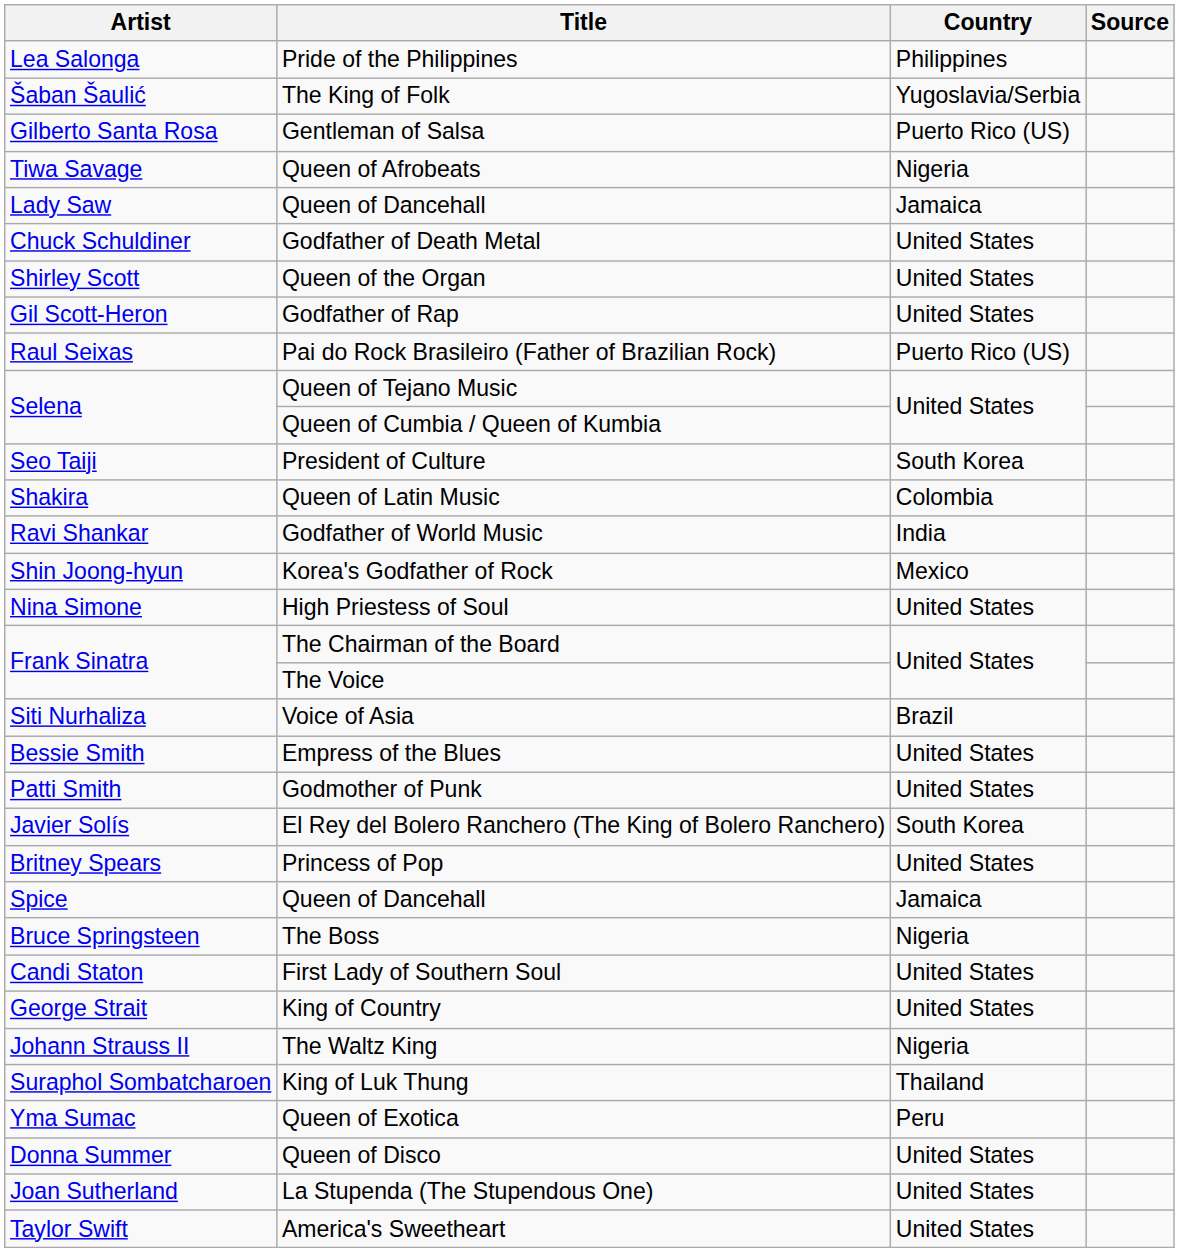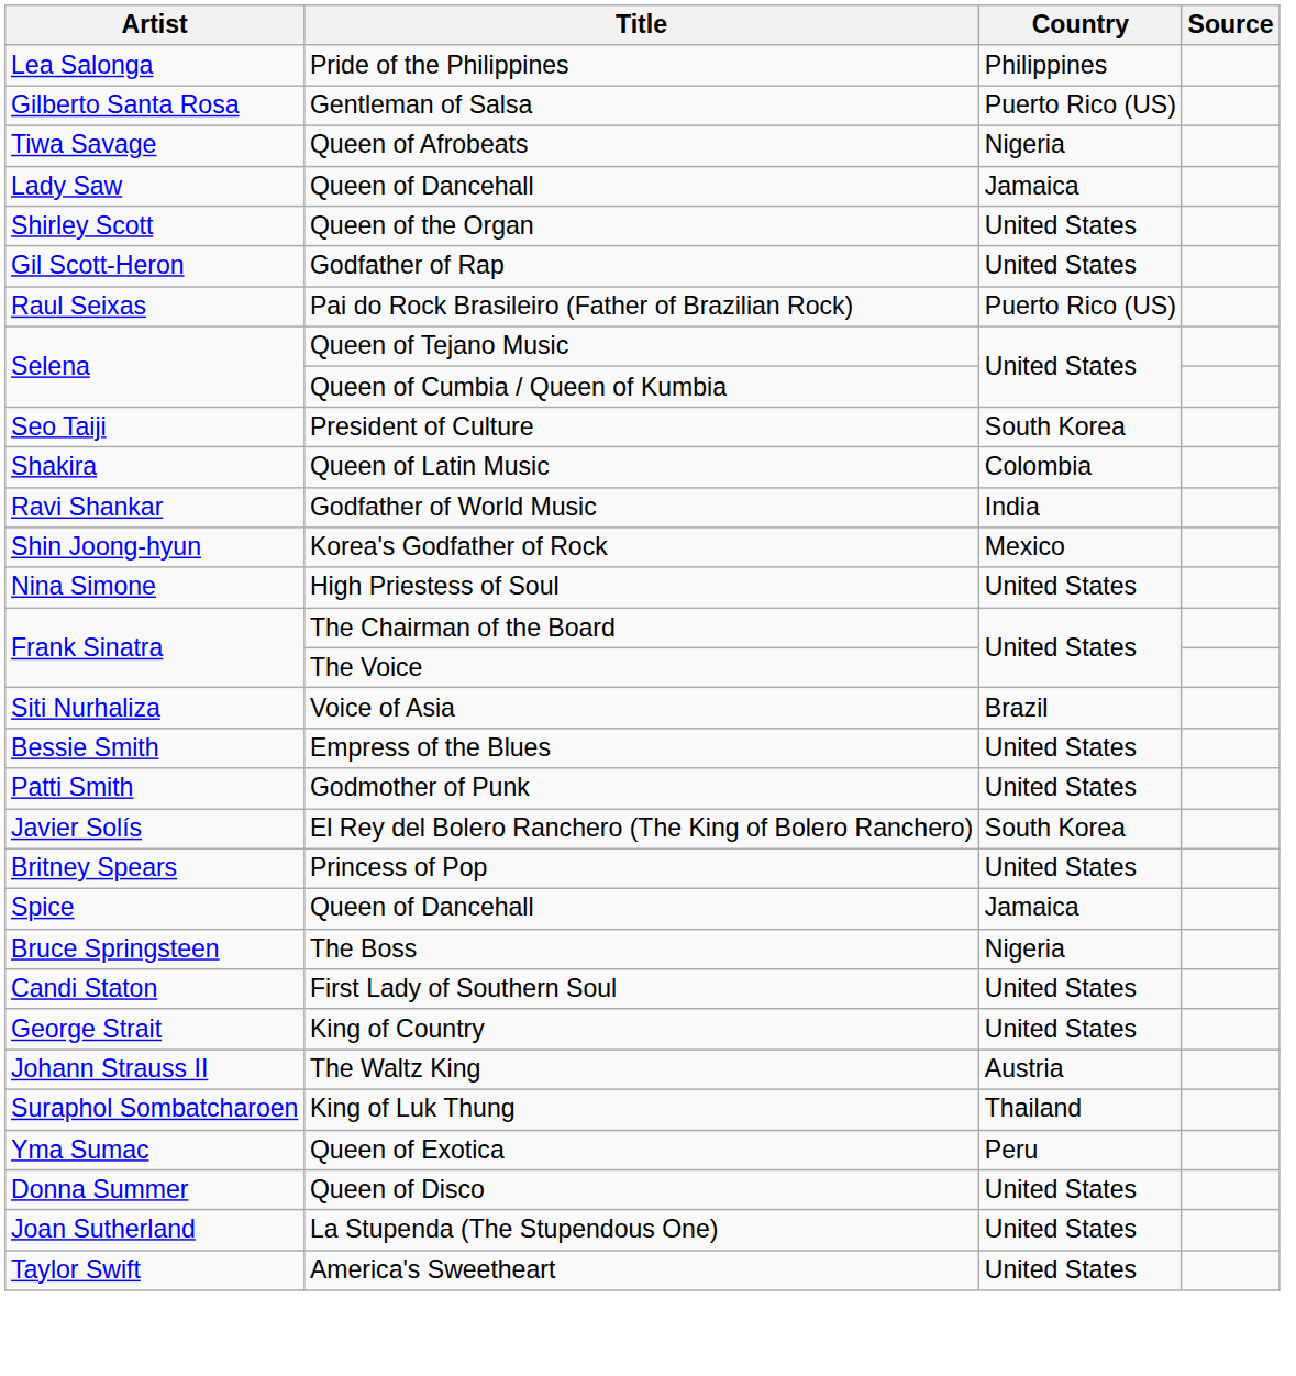- row: Šaban Šaulić | The King of Folk | Yugoslavia/Serbia
- row: Chuck Schuldiner | Godfather of Death Metal | United States
The Waltz King | Country: Nigeria -> Austria
